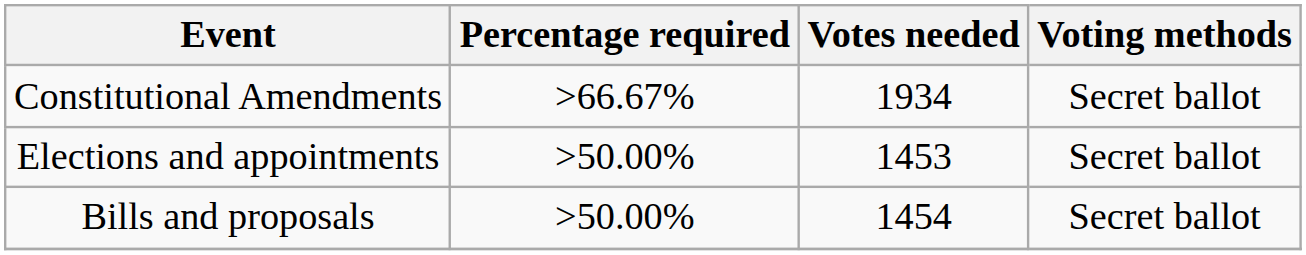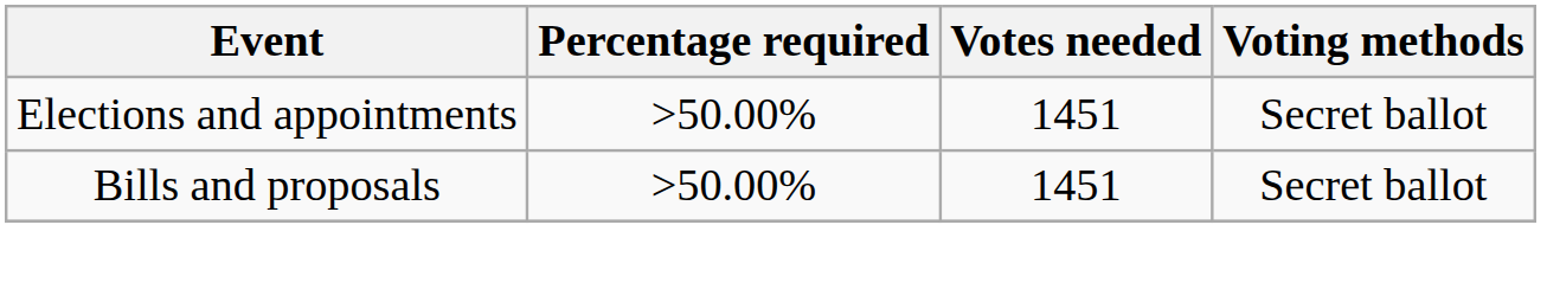- row: Constitutional Amendments | >66.67% | 1934 | Secret ballot
Elections and appointments | Votes needed: 1453 -> 1451
Bills and proposals | Votes needed: 1454 -> 1451
